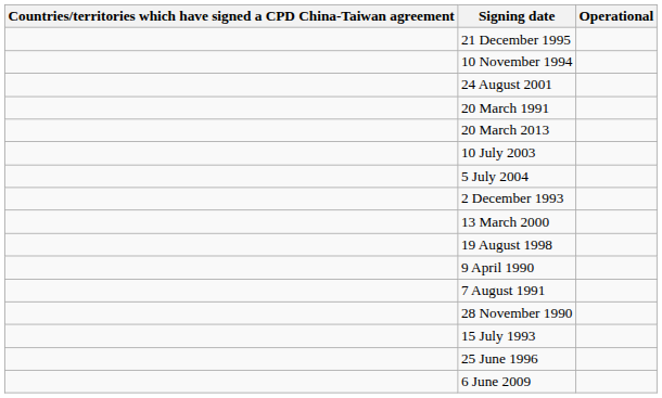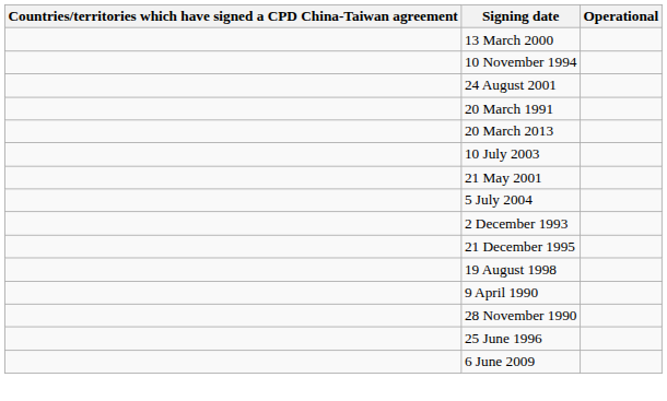rows swapped: 21 December 1995 <-> 13 March 2000
+ row: 21 May 2001
- row: 7 August 1991
- row: 15 July 1993
